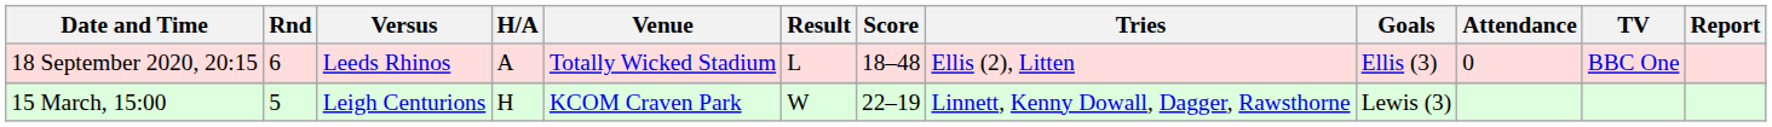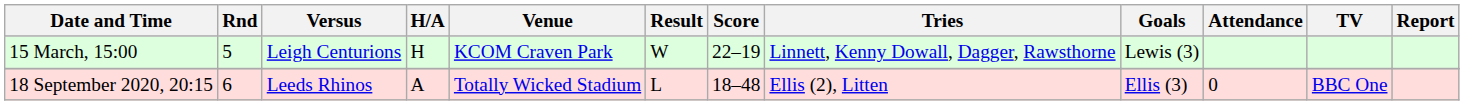rows swapped: 15 March, 15:00 <-> 18 September 2020, 20:15
